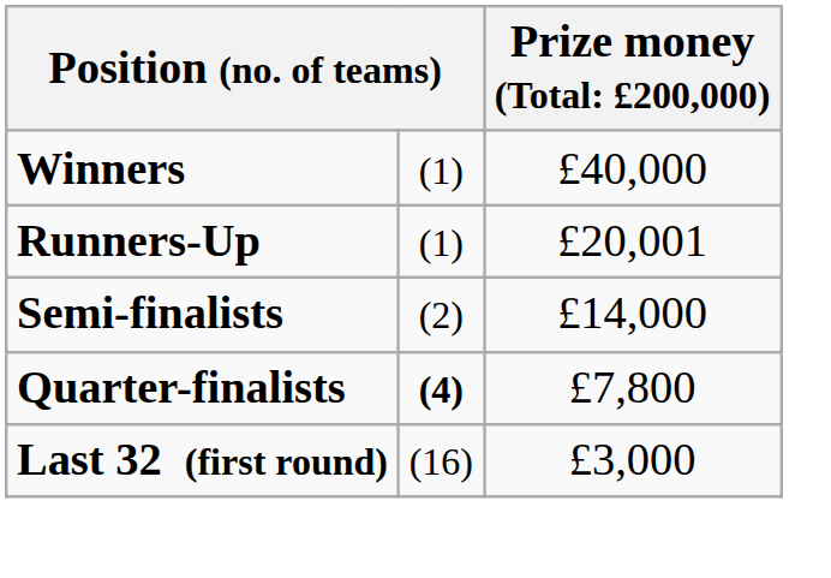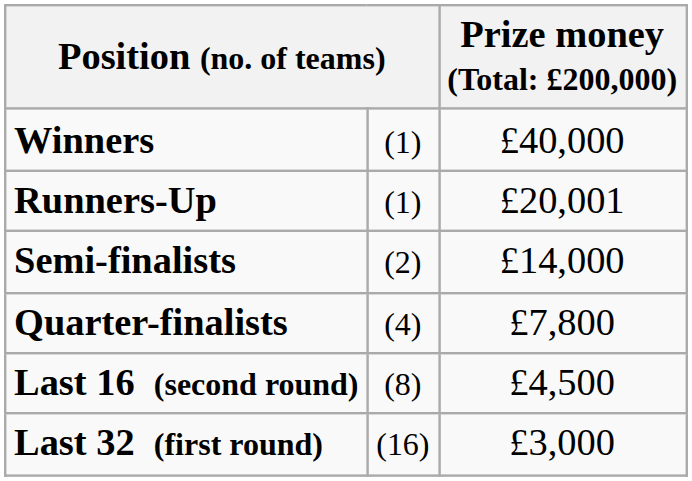Quarter-finalists | column 2: bold -> normal
+ row: Last 16 (second round) | (8) | £4,500
